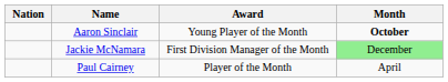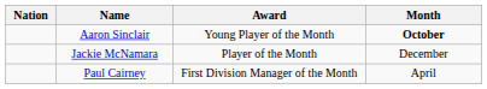Jackie McNamara | Award: First Division Manager of the Month -> Player of the Month
Jackie McNamara | Month: lightgreen background -> no background
Paul Cairney | Award: Player of the Month -> First Division Manager of the Month
